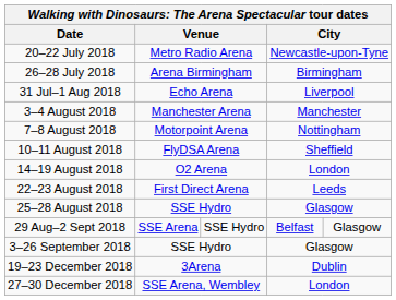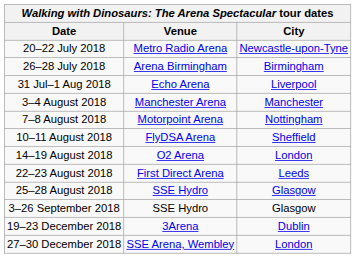- row: 29 Aug–2 Sept 2018 | SSE Arena | SSE Hydro | Belfast | Glasgow
